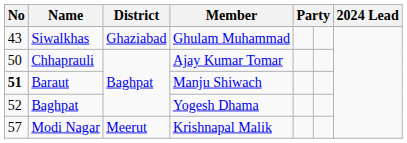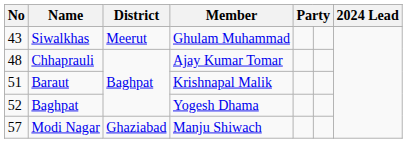Siwalkhas | District: Ghaziabad -> Meerut
Chhaprauli | No: 50 -> 48
Baraut | No: bold -> normal
Baraut | Member: Manju Shiwach -> Krishnapal Malik
Modi Nagar | District: Meerut -> Ghaziabad
Modi Nagar | Member: Krishnapal Malik -> Manju Shiwach
